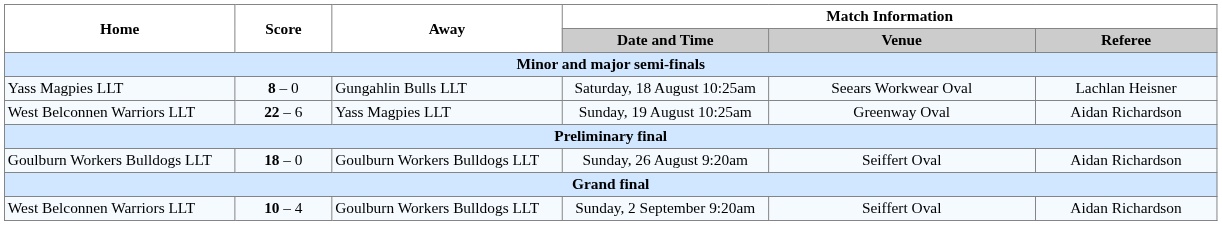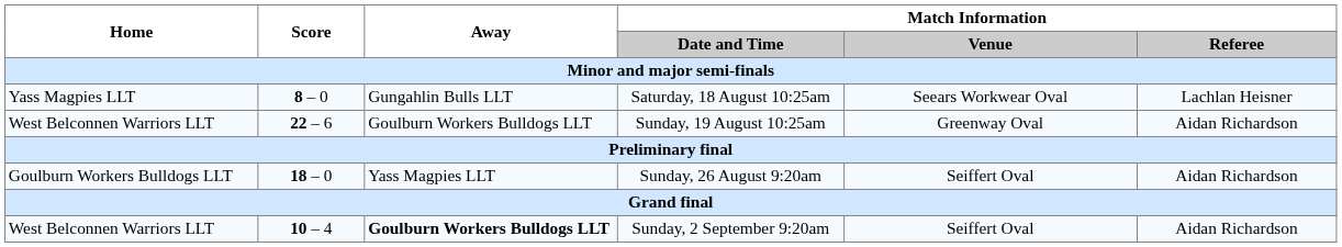Sunday, 19 August 10:25am | Away: Yass Magpies LLT -> Goulburn Workers Bulldogs LLT
Sunday, 26 August 9:20am | Away: Goulburn Workers Bulldogs LLT -> Yass Magpies LLT
Sunday, 2 September 9:20am | Away: normal -> bold
